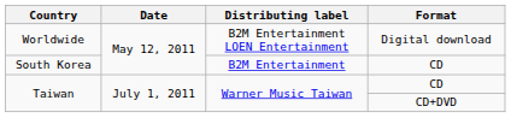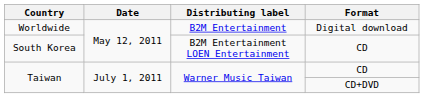Worldwide | Distributing label: B2M Entertainment LOEN Entertainment -> B2M Entertainment
South Korea | Distributing label: B2M Entertainment -> B2M Entertainment LOEN Entertainment
